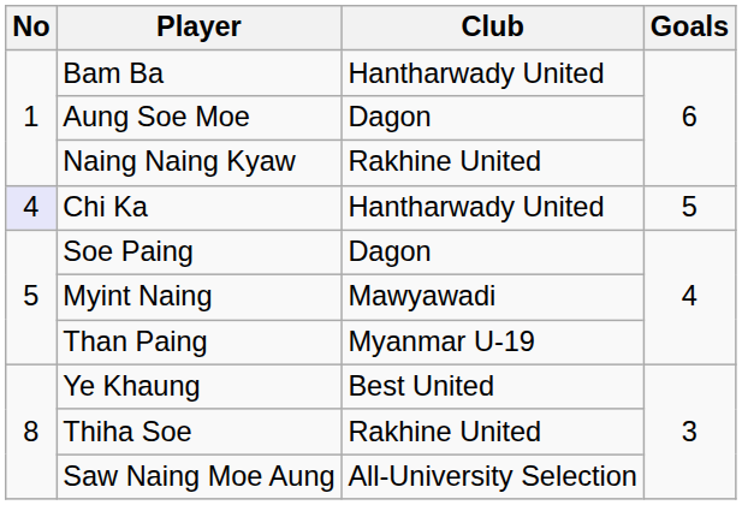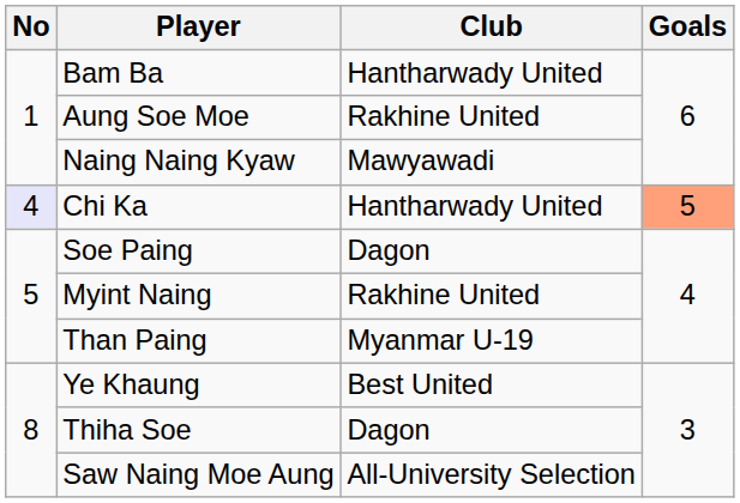Aung Soe Moe | Club: Dagon -> Rakhine United
Naing Naing Kyaw | Club: Rakhine United -> Mawyawadi
Chi Ka | Goals: no background -> lightsalmon background
Myint Naing | Club: Mawyawadi -> Rakhine United
Thiha Soe | Club: Rakhine United -> Dagon
